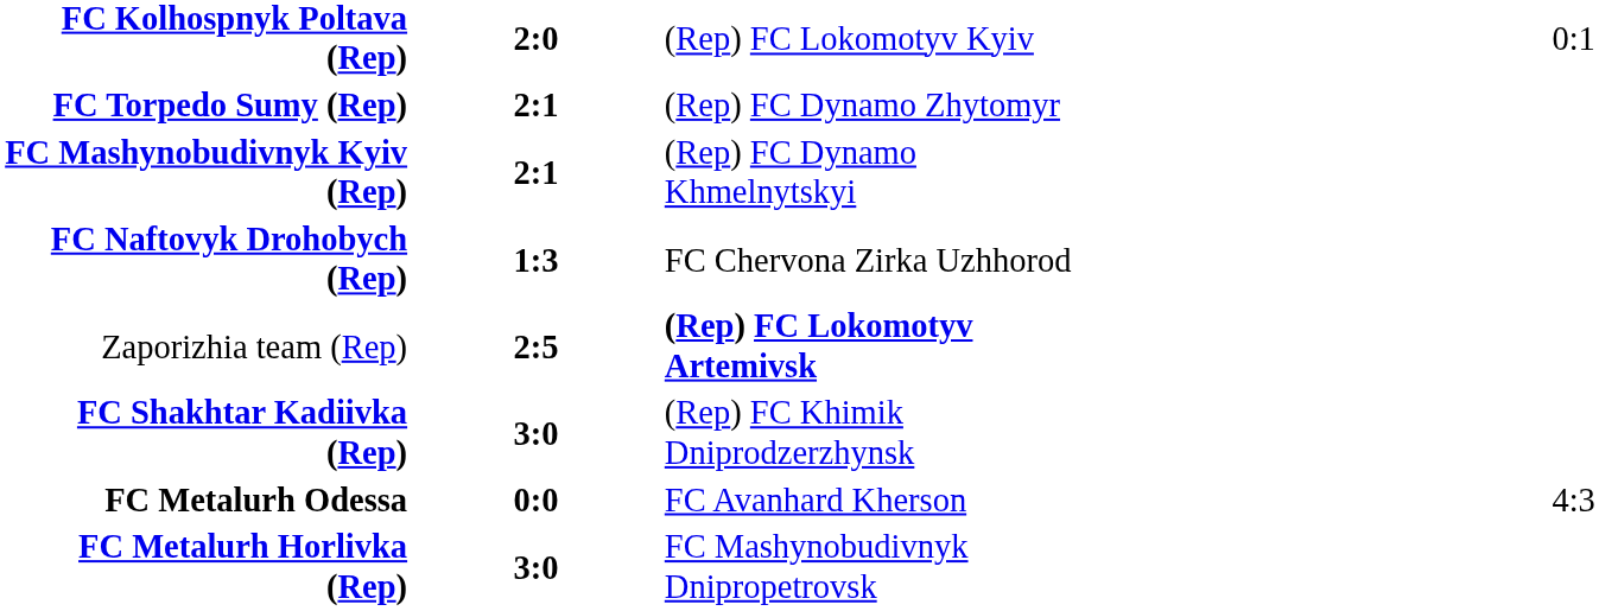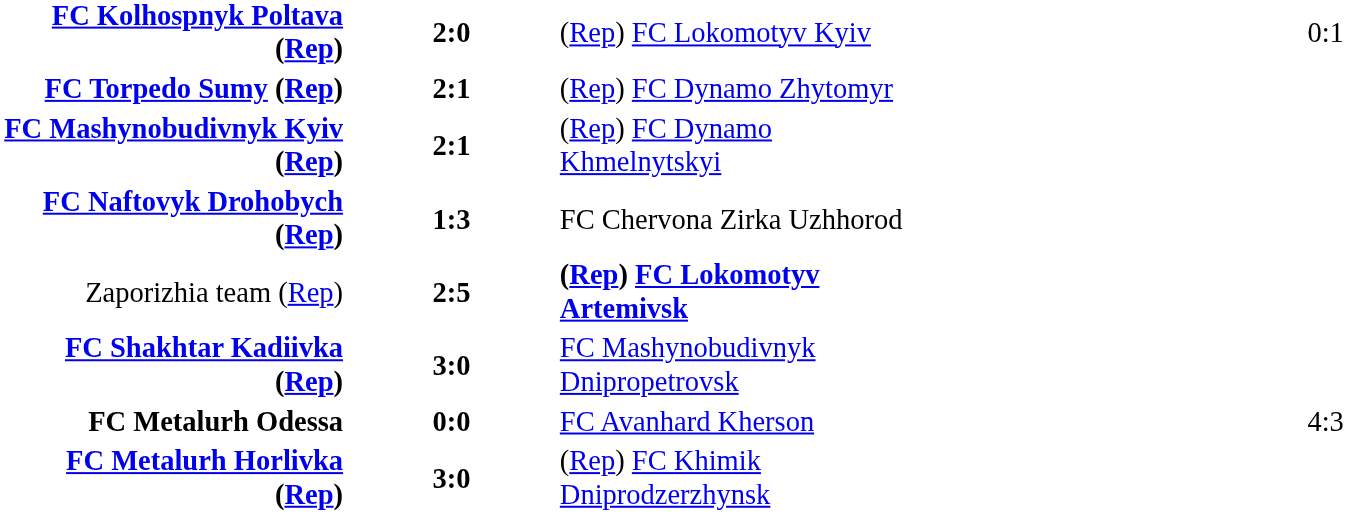FC Shakhtar Kadiivka (Rep) | column 3: (Rep) FC Khimik Dniprodzerzhynsk -> FC Mashynobudivnyk Dnipropetrovsk
FC Metalurh Horlivka (Rep) | column 3: FC Mashynobudivnyk Dnipropetrovsk -> (Rep) FC Khimik Dniprodzerzhynsk
